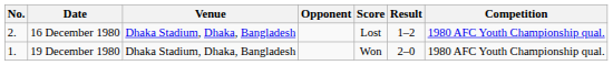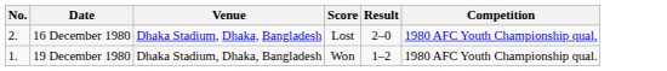- column: Opponent
16 December 1980 | Result: 1–2 -> 2–0
19 December 1980 | Result: 2–0 -> 1–2
